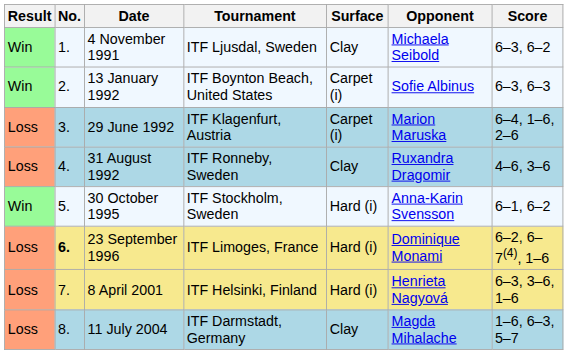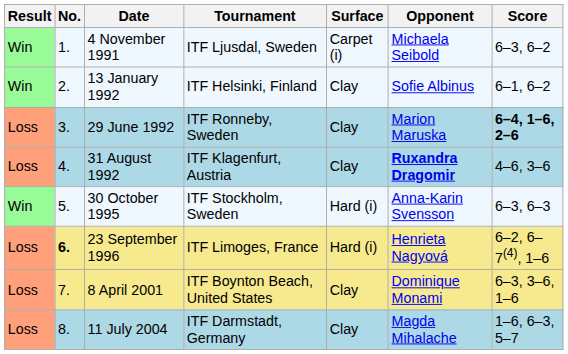4 November 1991 | Surface: Clay -> Carpet (i)
13 January 1992 | Tournament: ITF Boynton Beach, United States -> ITF Helsinki, Finland
13 January 1992 | Surface: Carpet (i) -> Clay
13 January 1992 | Score: 6–3, 6–3 -> 6–1, 6–2
29 June 1992 | Tournament: ITF Klagenfurt, Austria -> ITF Ronneby, Sweden
29 June 1992 | Surface: Carpet (i) -> Clay
29 June 1992 | Score: normal -> bold
31 August 1992 | Tournament: ITF Ronneby, Sweden -> ITF Klagenfurt, Austria
31 August 1992 | Opponent: normal -> bold
30 October 1995 | Score: 6–1, 6–2 -> 6–3, 6–3
23 September 1996 | Opponent: Dominique Monami -> Henrieta Nagyová
8 April 2001 | Tournament: ITF Helsinki, Finland -> ITF Boynton Beach, United States
8 April 2001 | Surface: Hard (i) -> Clay
8 April 2001 | Opponent: Henrieta Nagyová -> Dominique Monami
